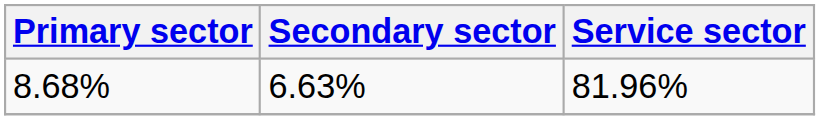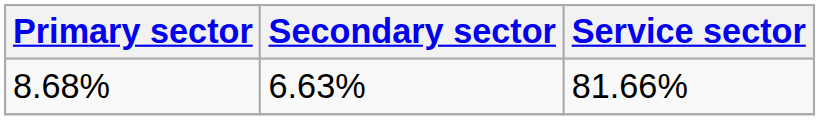8.68% | Service sector: 81.96% -> 81.66%
